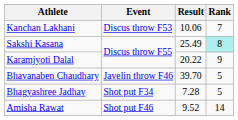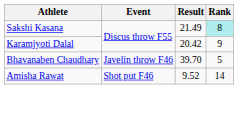- row: Kanchan Lakhani | Discus throw F53 | 10.06 | 7
Sakshi Kasana | Result: 25.49 -> 21.49
Karamjyoti Dalal | Result: 20.22 -> 20.42
- row: Bhagyashree Jadhav | Shot put F34 | 7.28 | 5
